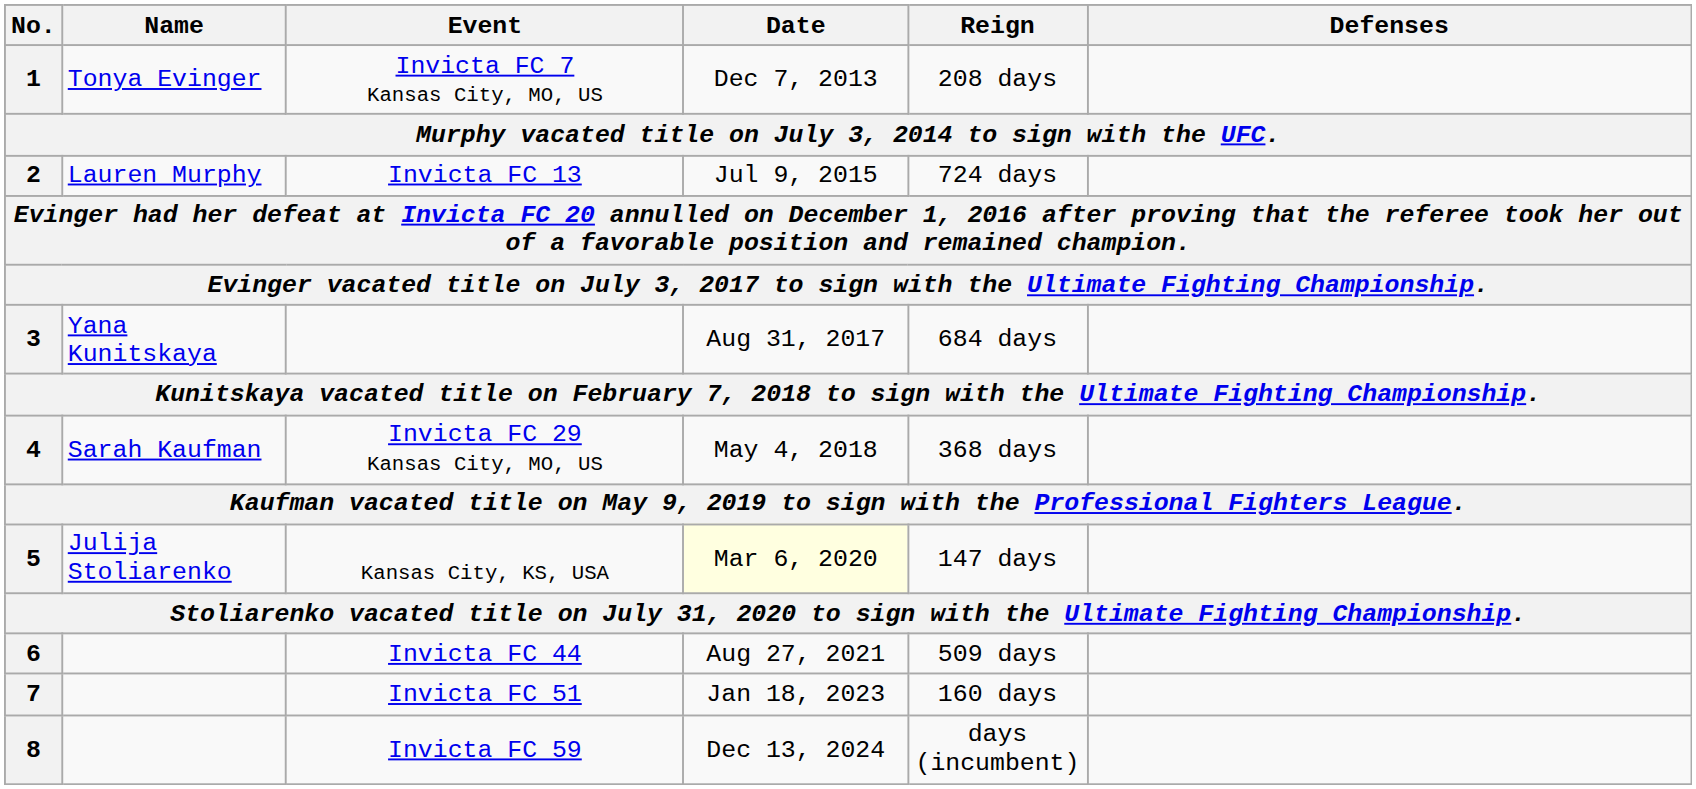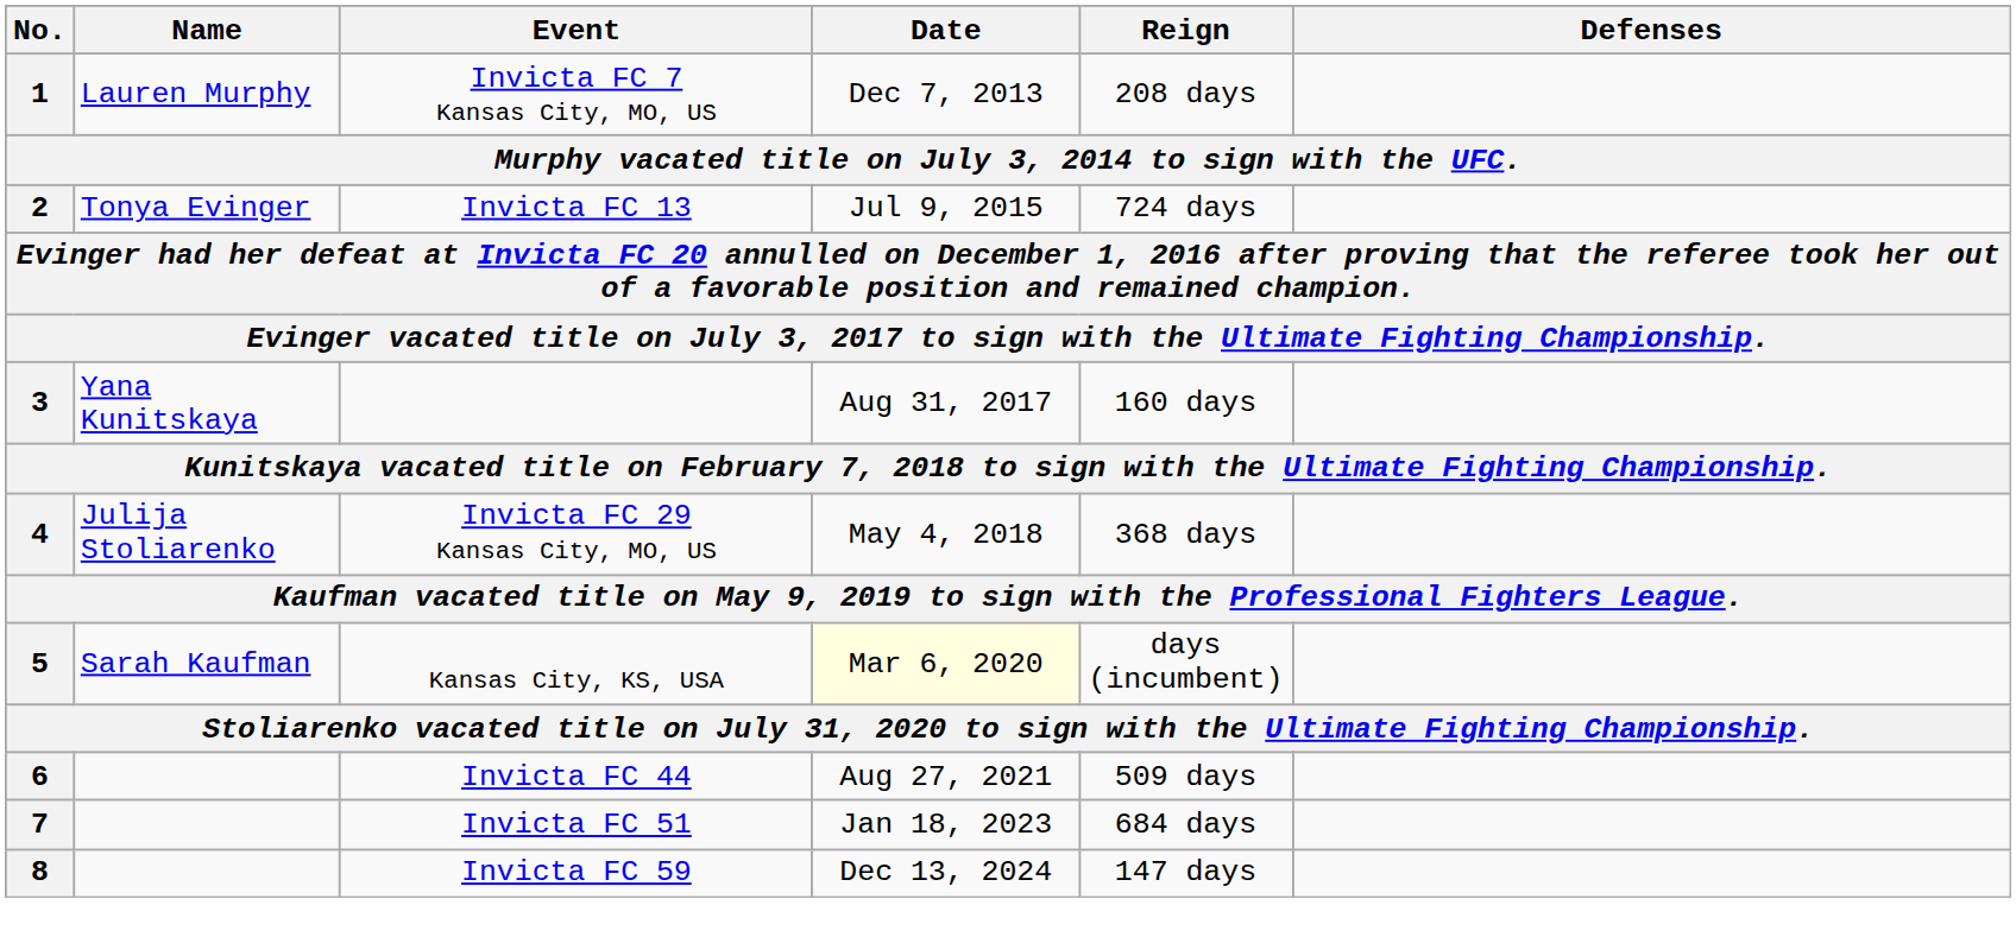1 | Name: Tonya Evinger -> Lauren Murphy
2 | Name: Lauren Murphy -> Tonya Evinger
3 | Reign: 684 days -> 160 days
4 | Name: Sarah Kaufman -> Julija Stoliarenko
5 | Name: Julija Stoliarenko -> Sarah Kaufman
5 | Reign: 147 days -> days (incumbent)
7 | Reign: 160 days -> 684 days
8 | Reign: days (incumbent) -> 147 days
